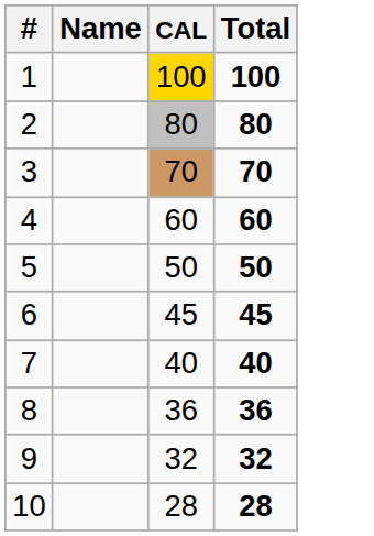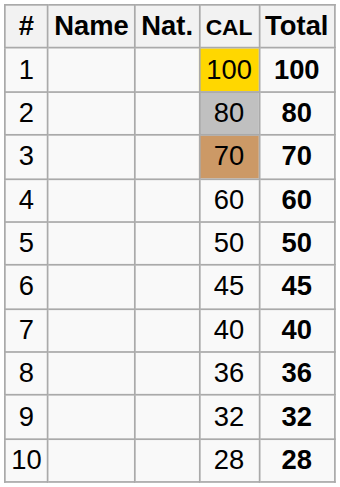+ column: Nat.
